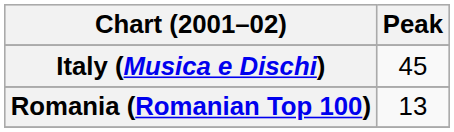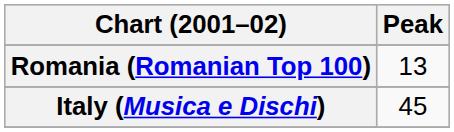rows swapped: Italy (Musica e Dischi) <-> Romania (Romanian Top 100)
